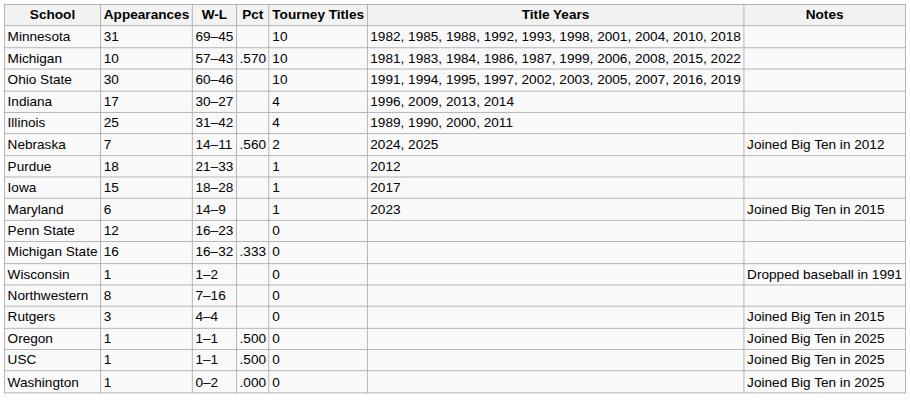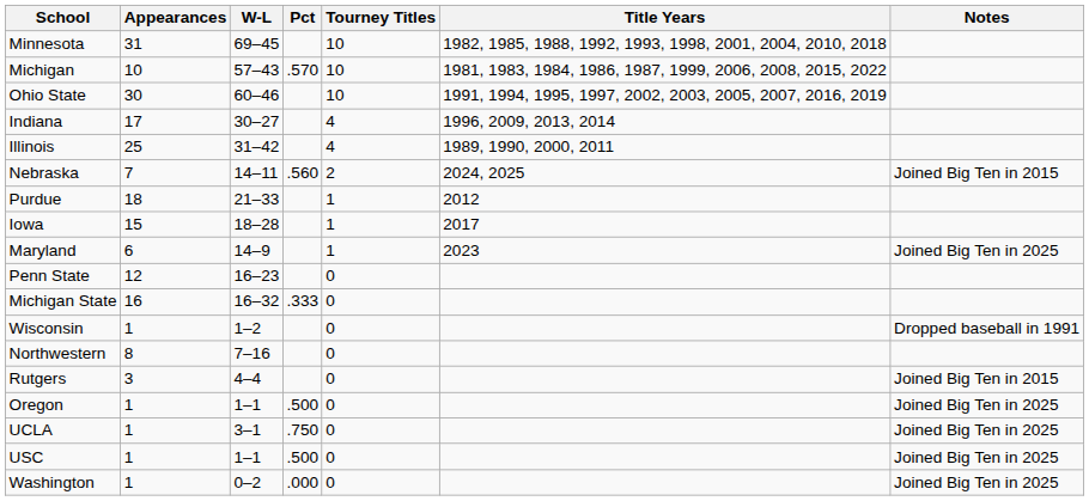Nebraska | Notes: Joined Big Ten in 2012 -> Joined Big Ten in 2015
Maryland | Notes: Joined Big Ten in 2015 -> Joined Big Ten in 2025
+ row: UCLA | 1 | 3–1 | .750 | 0 | Joined Big Ten in 2025
